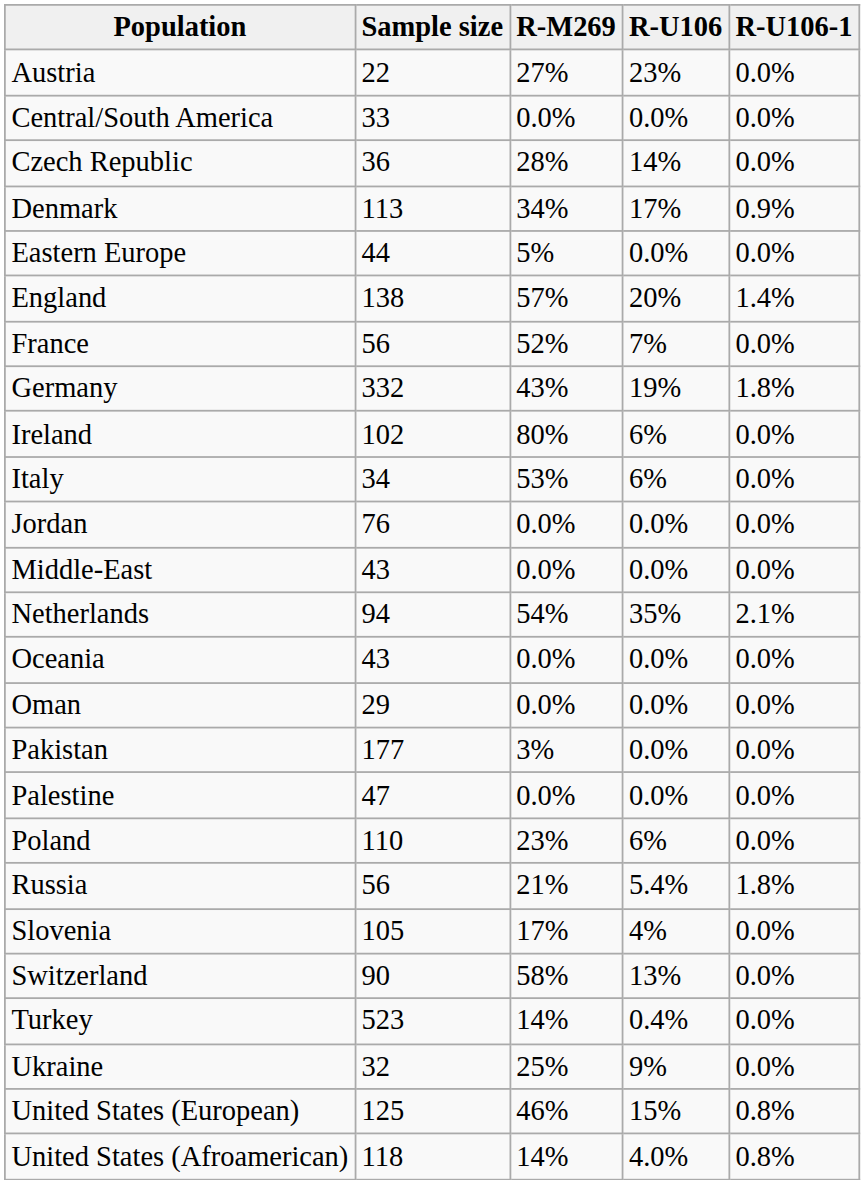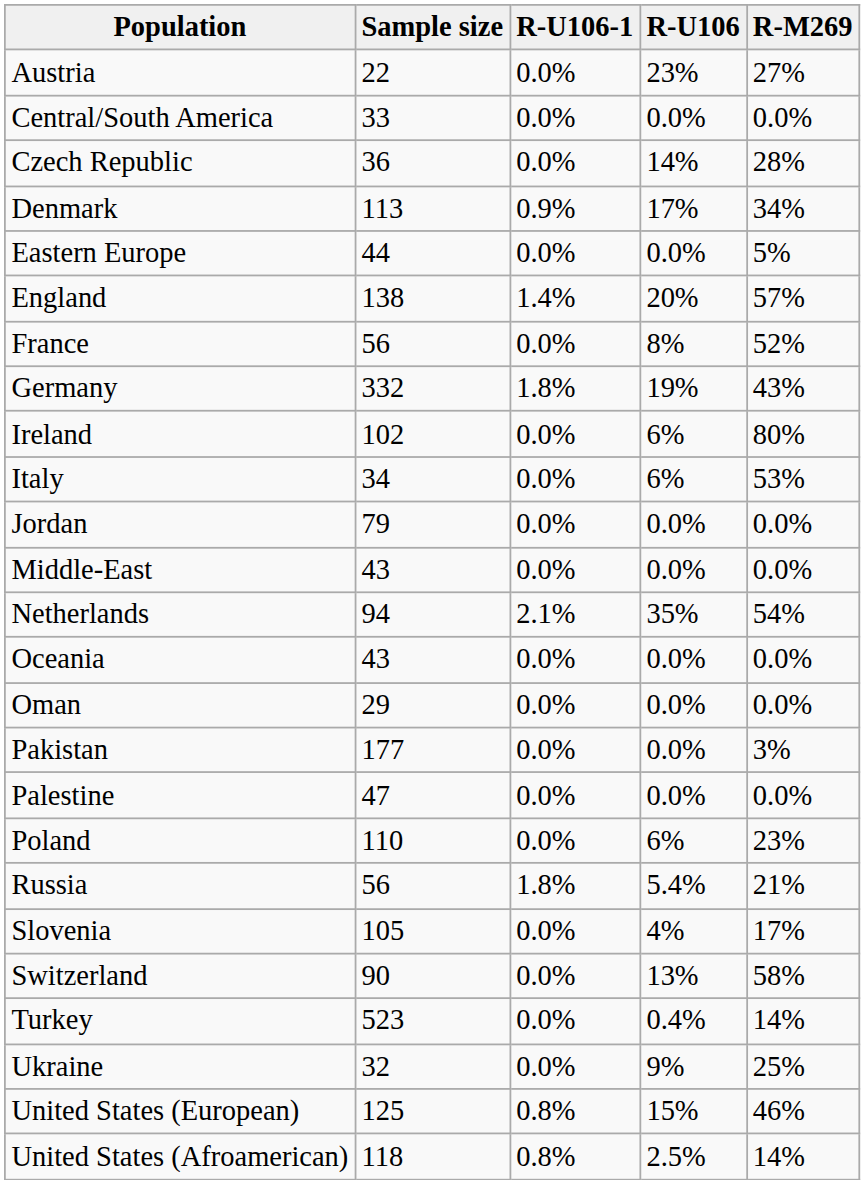columns swapped: R-M269 <-> R-U106-1
France | R-U106: 7% -> 8%
Jordan | Sample size: 76 -> 79
United States (Afroamerican) | R-U106: 4.0% -> 2.5%
